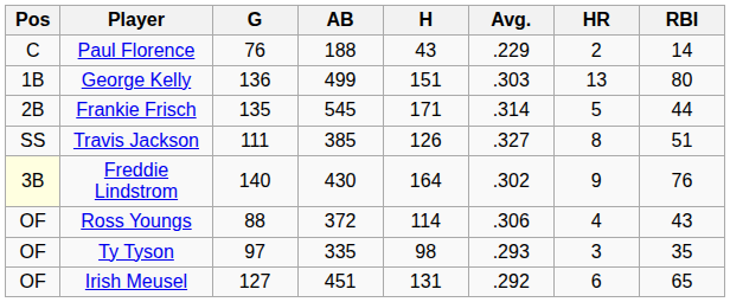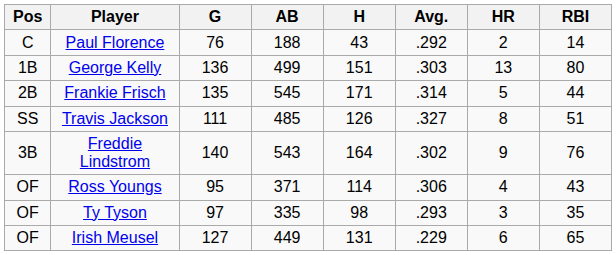Paul Florence | Avg.: .229 -> .292
Travis Jackson | AB: 385 -> 485
Freddie Lindstrom | Pos: lightyellow background -> no background
Freddie Lindstrom | AB: 430 -> 543
Ross Youngs | G: 88 -> 95
Ross Youngs | AB: 372 -> 371
Irish Meusel | AB: 451 -> 449
Irish Meusel | Avg.: .292 -> .229
